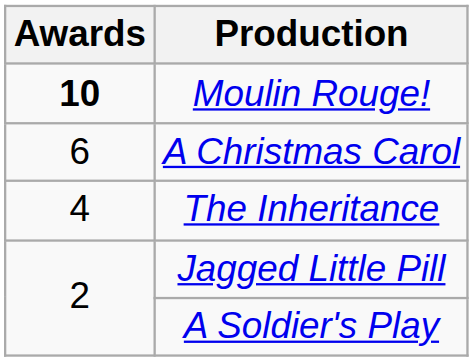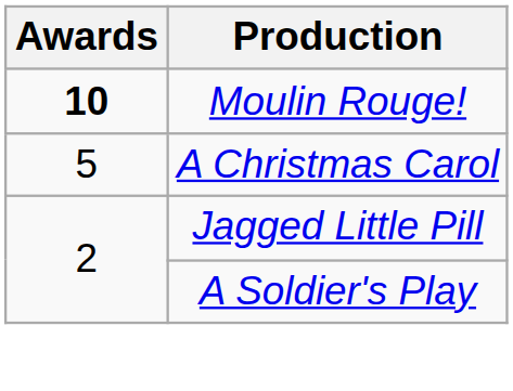A Christmas Carol | Awards: 6 -> 5
- row: 4 | The Inheritance
